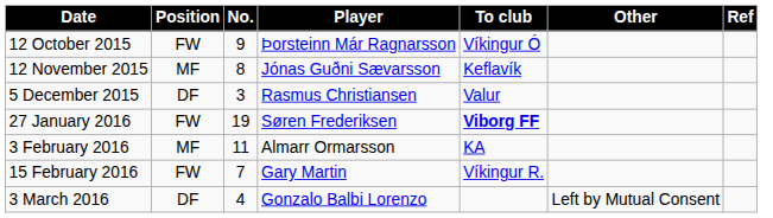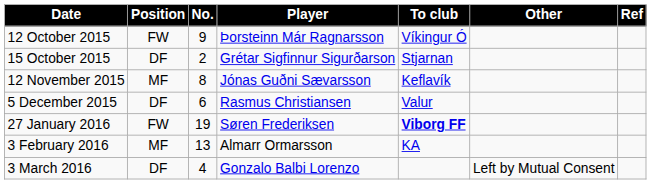+ row: 15 October 2015 | DF | 2 | Grétar Sigfinnur Sigurðarson | Stjarnan
5 December 2015 | No.: 3 -> 6
3 February 2016 | No.: 11 -> 13
- row: 15 February 2016 | FW | 7 | Gary Martin | Víkingur R.
